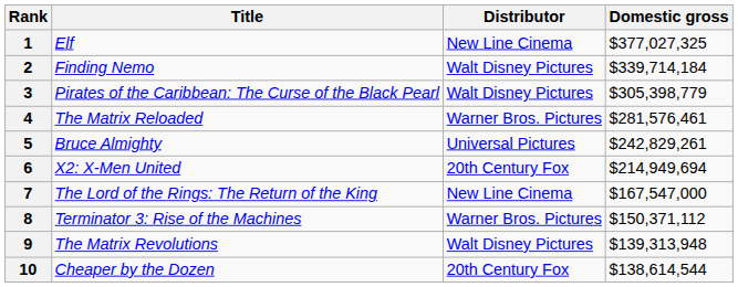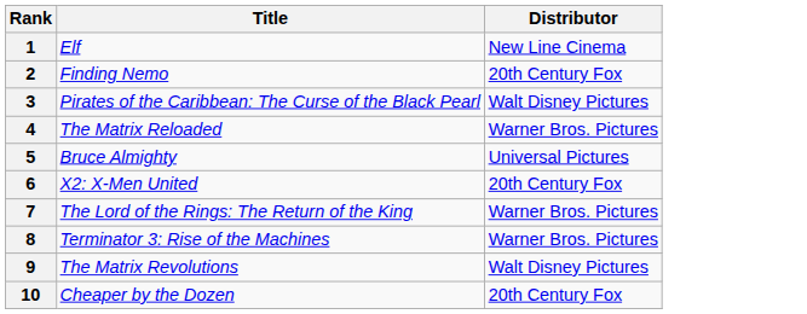- column: Domestic gross | $377,027,325 | $339,714,184 | $305,398,779 | $281,576,461 | $242,829,261 | $214,949,694 | $167,547,000 | $150,371,112 | $139,313,948 | $138,614,544
2 | Distributor: Walt Disney Pictures -> 20th Century Fox
7 | Distributor: New Line Cinema -> Warner Bros. Pictures
